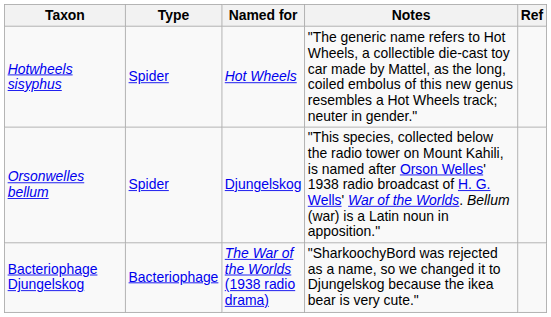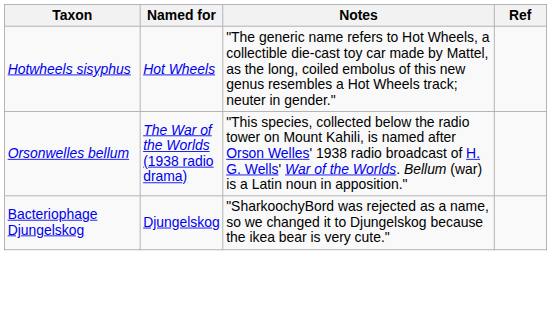- column: Type | Spider | Spider | Bacteriophage
Orsonwelles bellum | Named for: Djungelskog -> The War of the Worlds (1938 radio drama)
Bacteriophage Djungelskog | Named for: The War of the Worlds (1938 radio drama) -> Djungelskog
